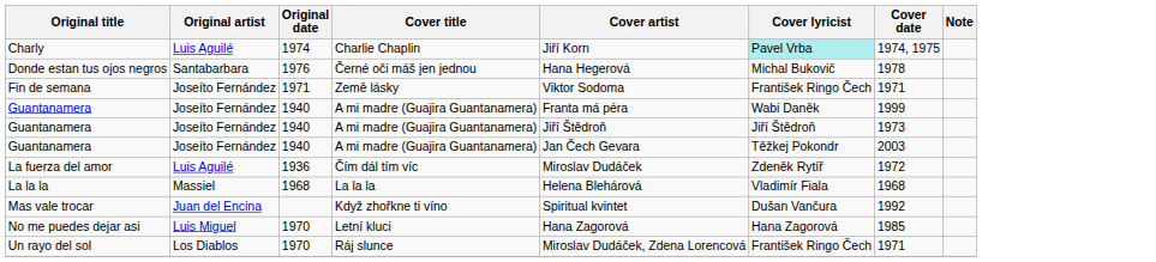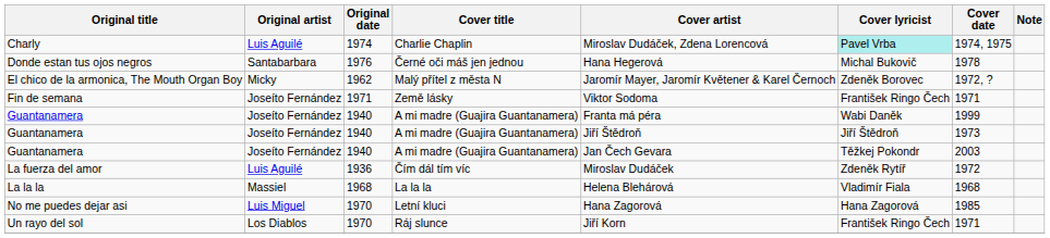Charly | Cover artist: Jiří Korn -> Miroslav Dudáček, Zdena Lorencová
+ row: El chico de la armonica, The Mouth Organ Boy | Micky | 1962 | Malý přítel z města N | Jaromír Mayer, Jaromír Květener & Karel Černoch | Zdeněk Borovec | 1972, ?
- row: Mas vale trocar | Juan del Encina | Když zhořkne ti víno | Spiritual kvintet | Dušan Vančura | 1992
Un rayo del sol | Cover artist: Miroslav Dudáček, Zdena Lorencová -> Jiří Korn
